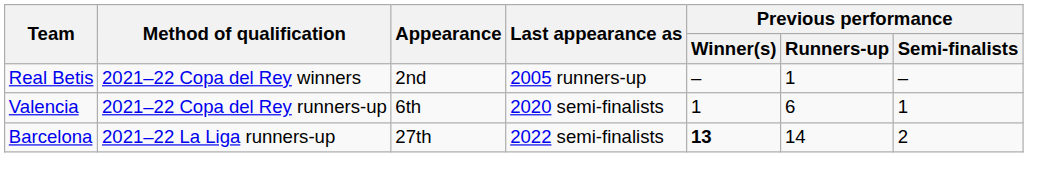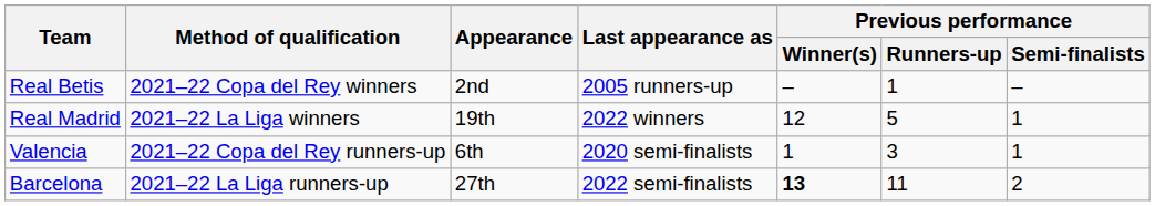+ row: Real Madrid | 2021–22 La Liga winners | 19th | 2022 winners | 12 | 5 | 1
Valencia | Previous performance / Runners-up: 6 -> 3
Barcelona | Previous performance / Runners-up: 14 -> 11
